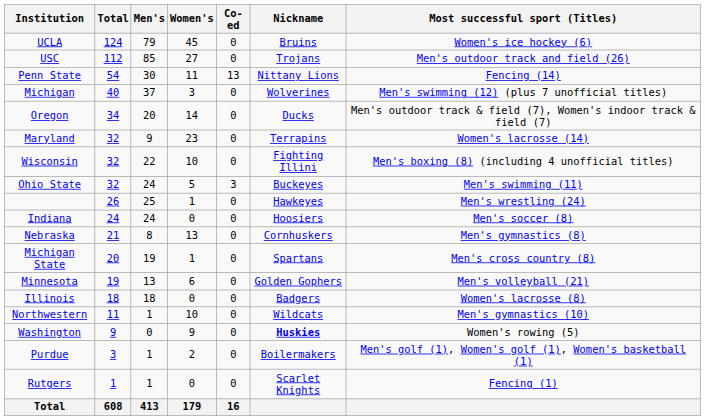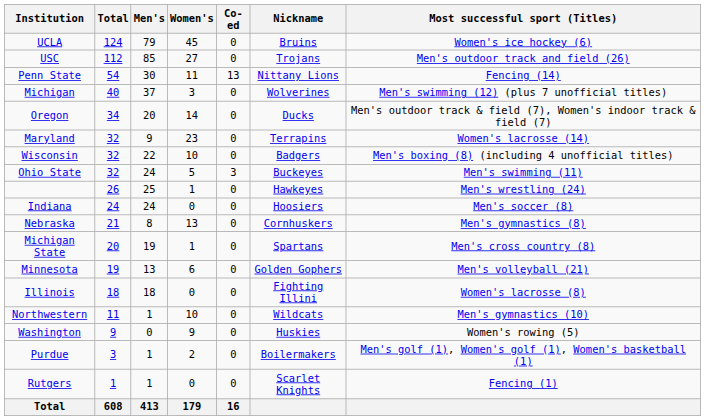Wisconsin | Nickname: Fighting Illini -> Badgers
Illinois | Nickname: Badgers -> Fighting Illini
Washington | Nickname: bold -> normal
